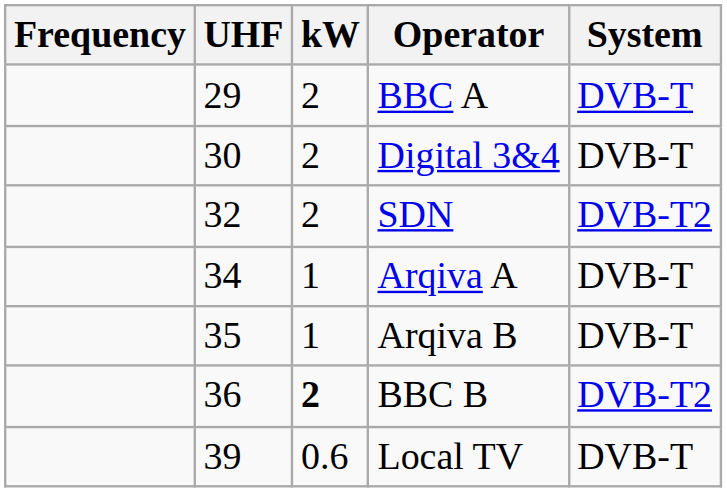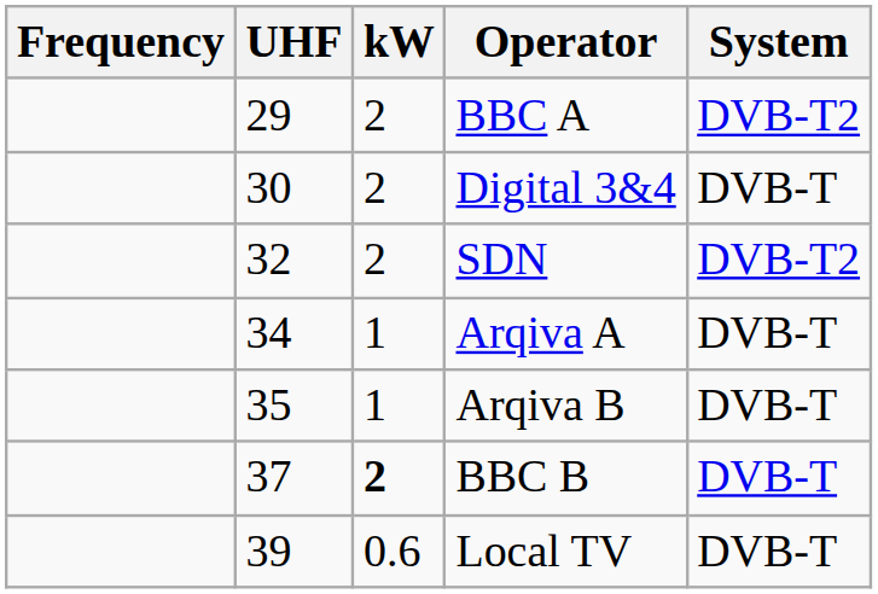BBC A | System: DVB-T -> DVB-T2
BBC B | UHF: 36 -> 37
BBC B | System: DVB-T2 -> DVB-T
